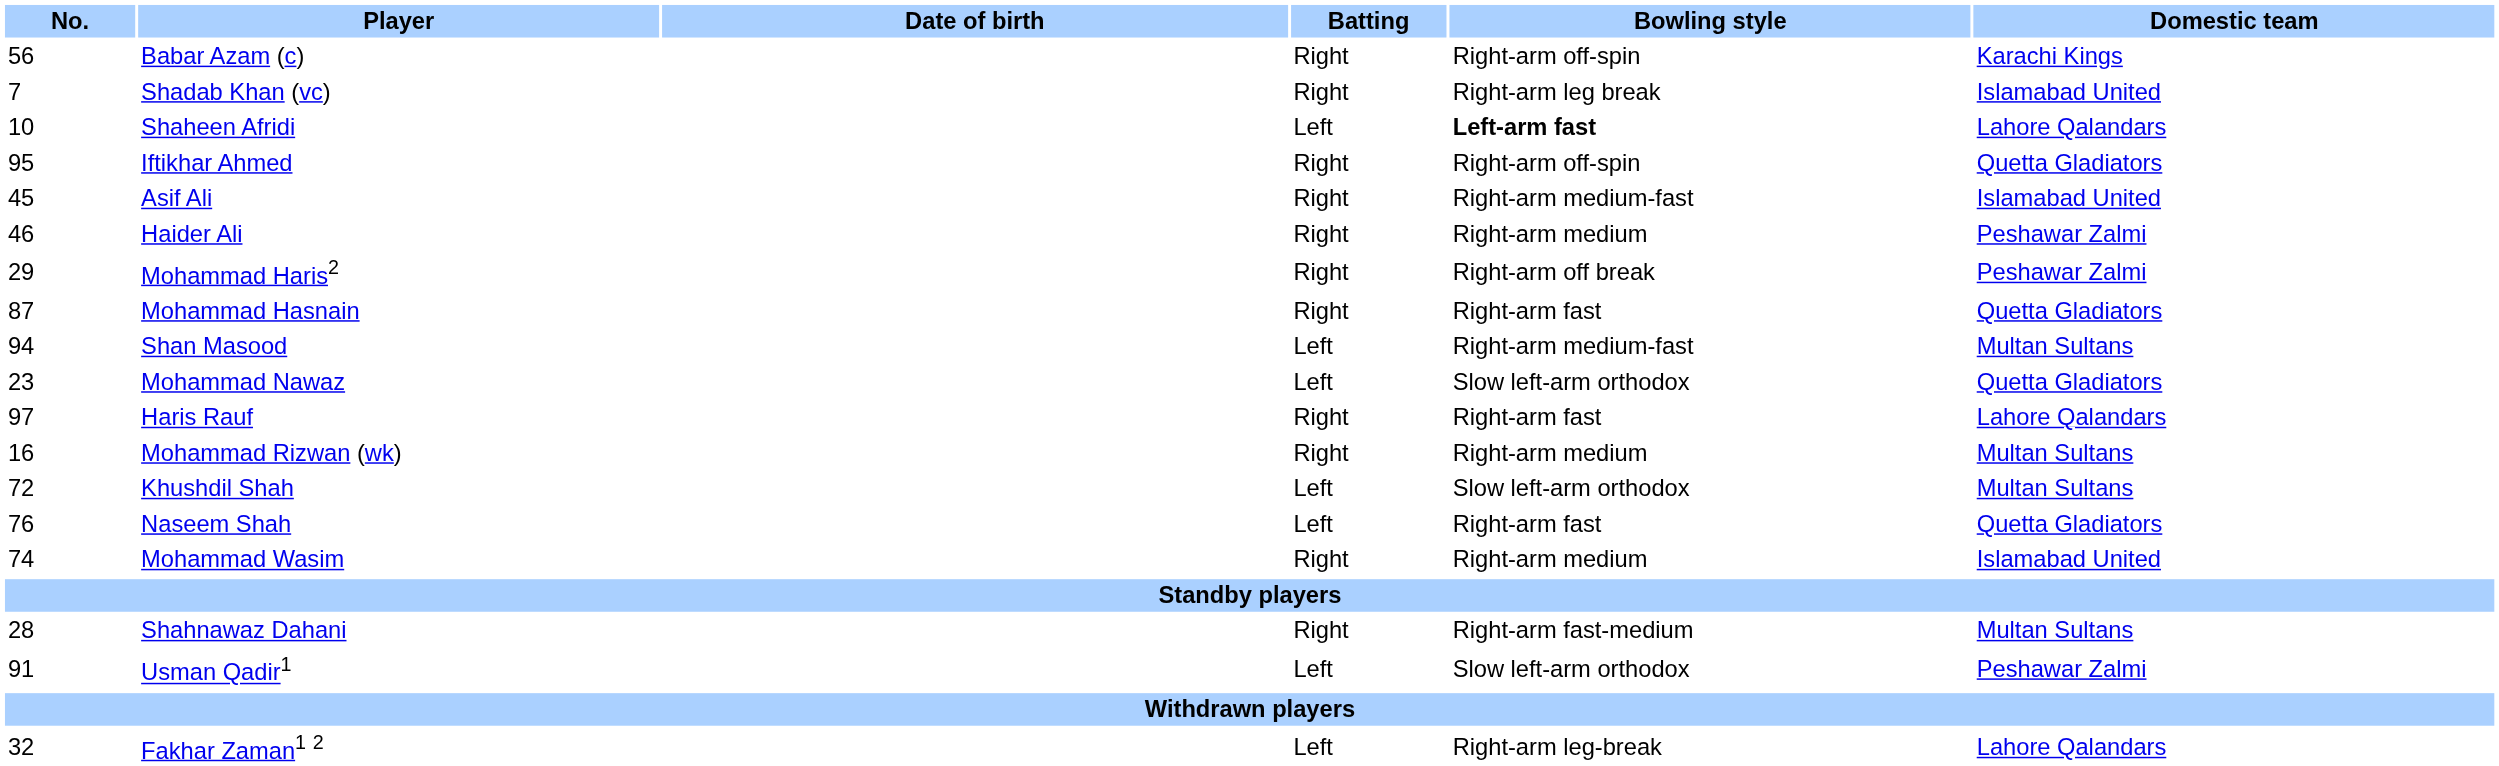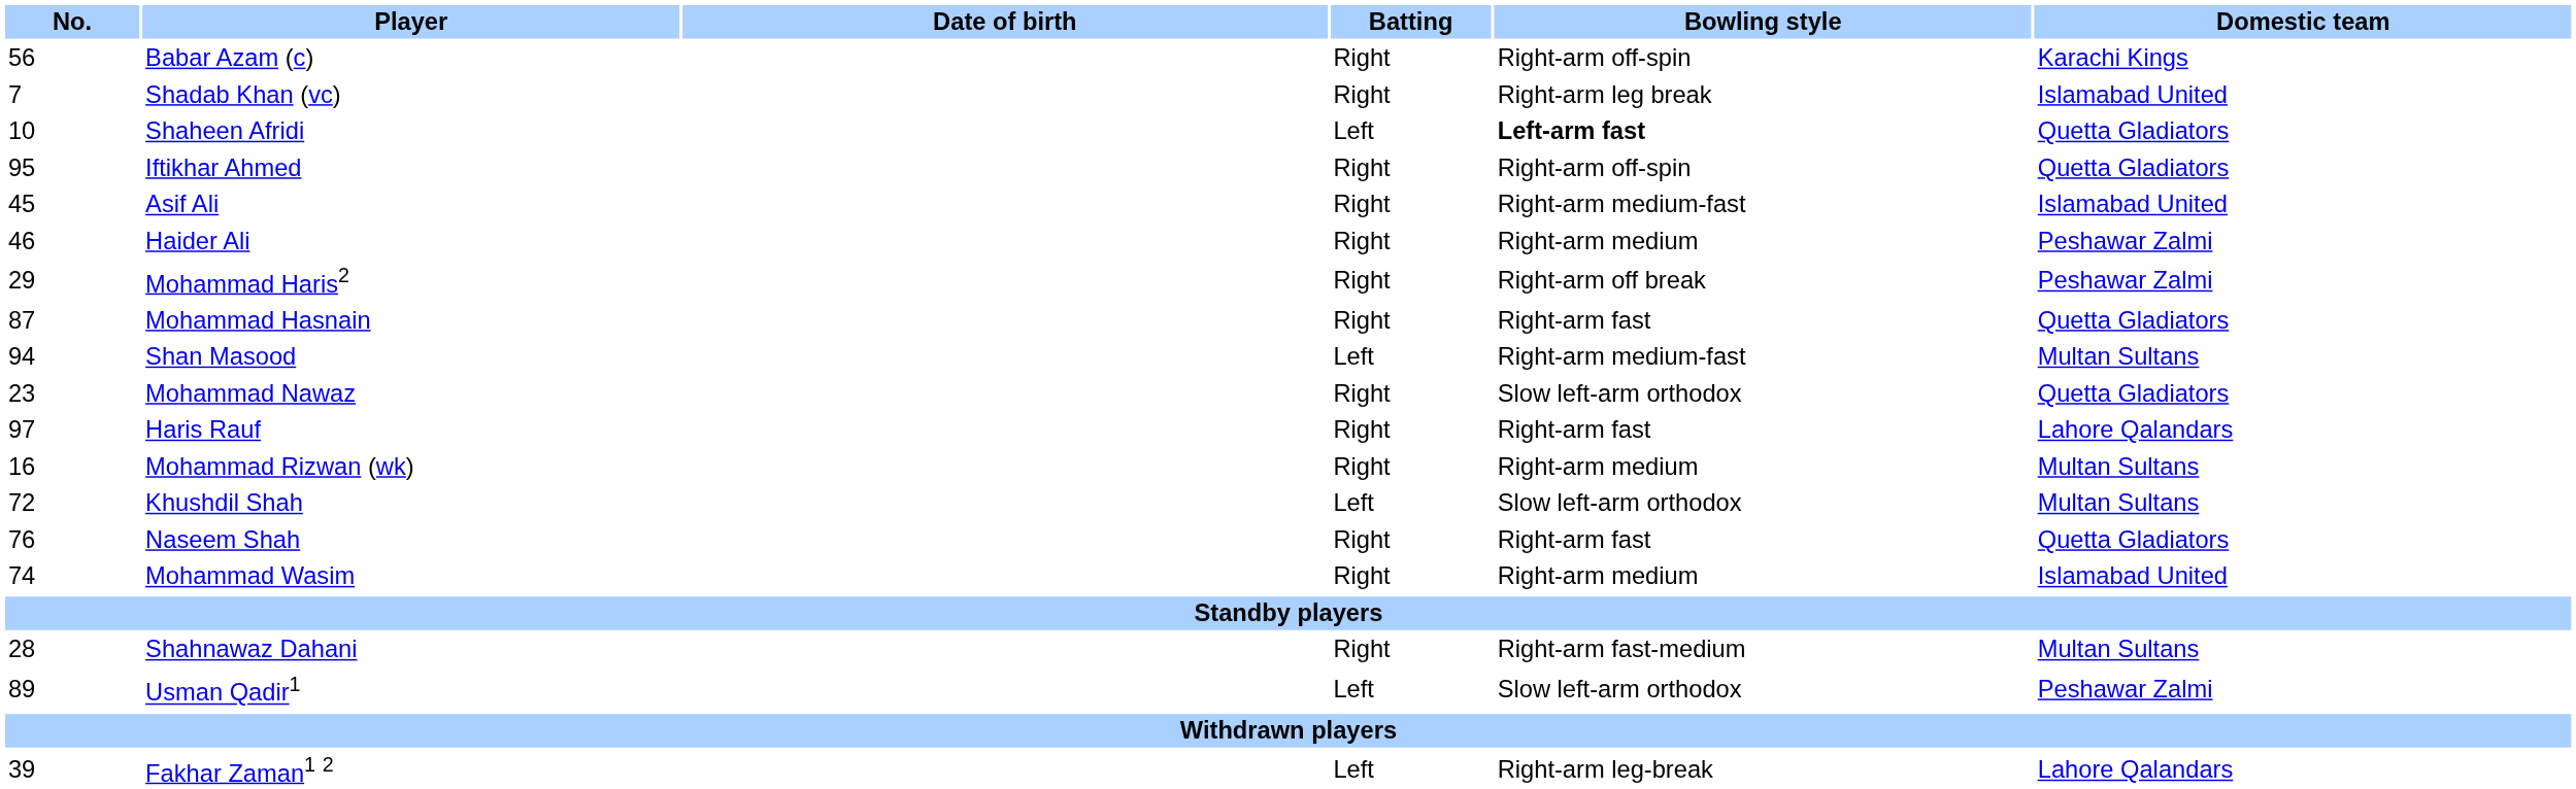Shaheen Afridi | Domestic team: Lahore Qalandars -> Quetta Gladiators
Mohammad Nawaz | Batting: Left -> Right
Naseem Shah | Batting: Left -> Right
Usman Qadir1 | No.: 91 -> 89
Fakhar Zaman1 2 | No.: 32 -> 39
